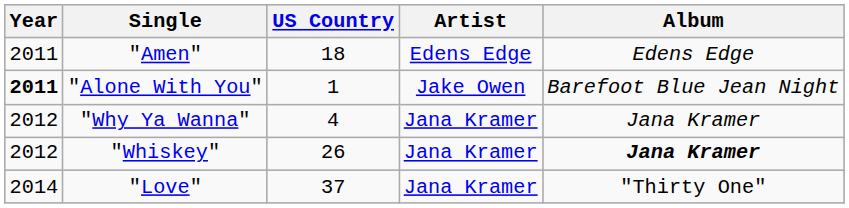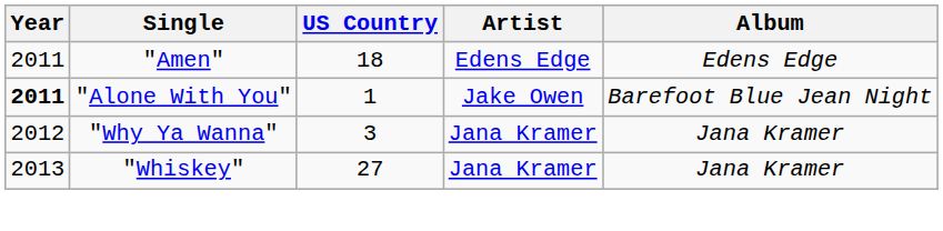"Why Ya Wanna" | US Country: 4 -> 3
"Whiskey" | Year: 2012 -> 2013
"Whiskey" | US Country: 26 -> 27
"Whiskey" | Album: bold -> normal
- row: 2014 | "Love" | 37 | Jana Kramer | "Thirty One"
